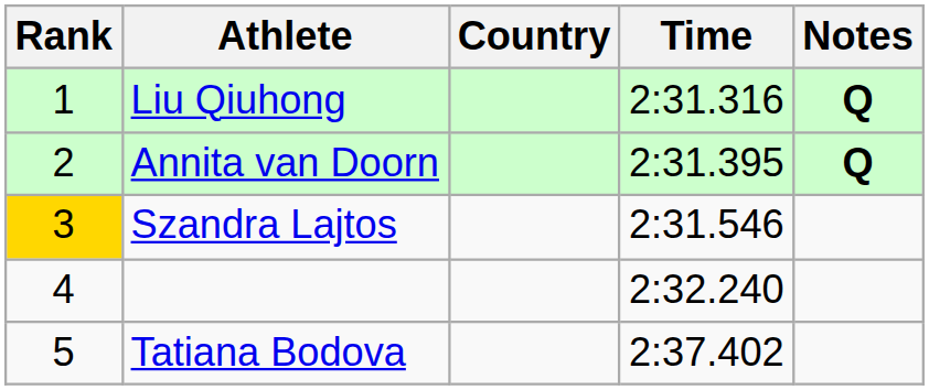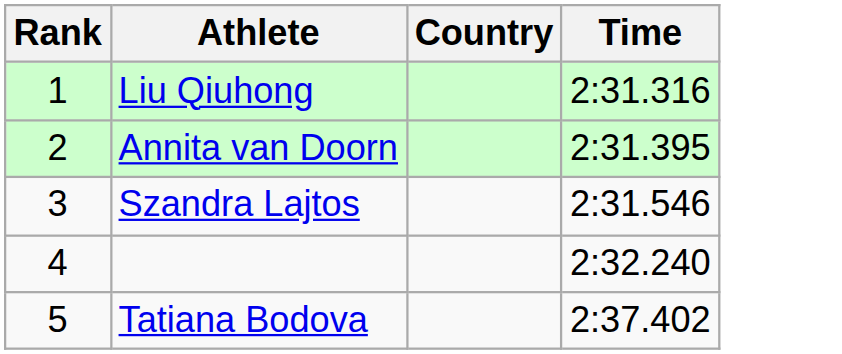- column: Notes | Q | Q
Szandra Lajtos | Rank: gold background -> no background
